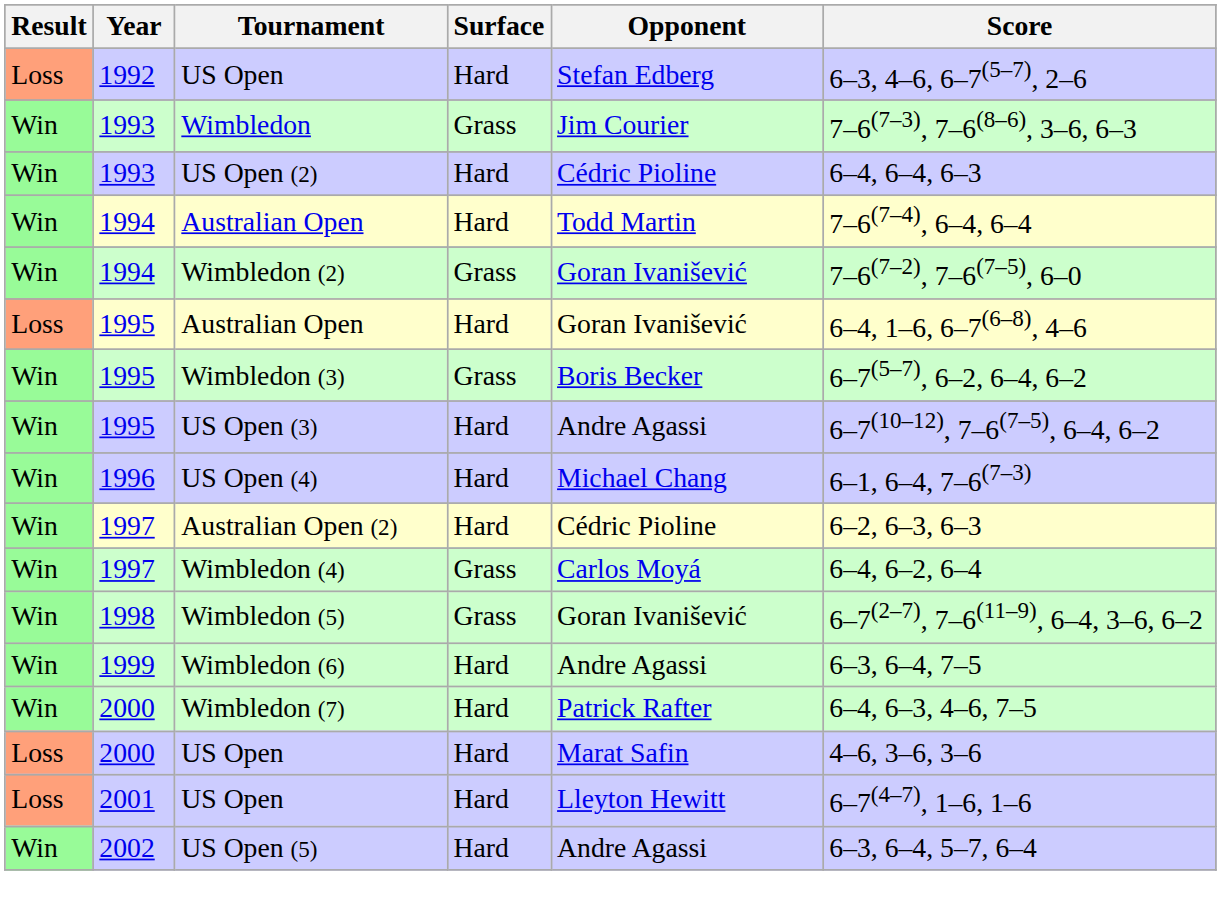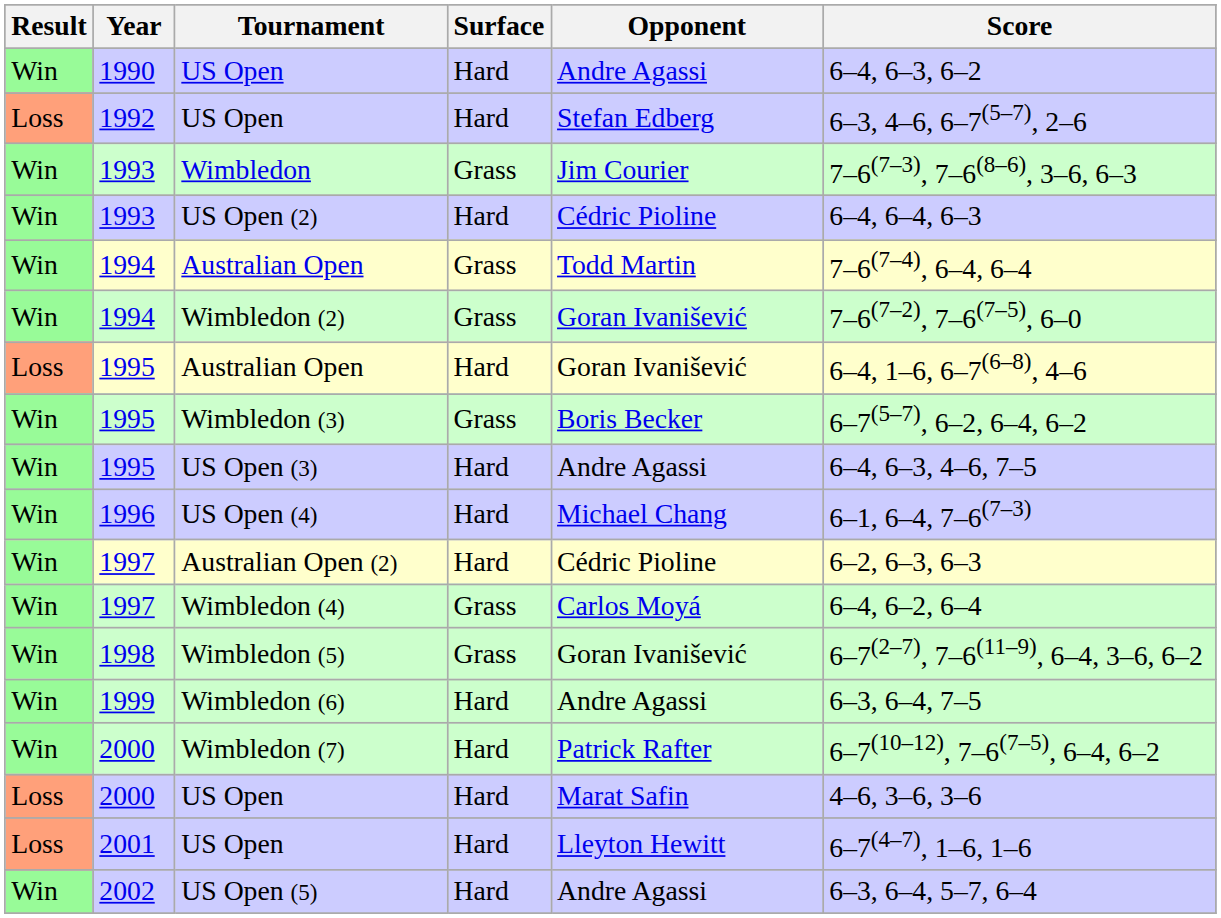+ row: Win | 1990 | US Open | Hard | Andre Agassi | 6–4, 6–3, 6–2
1994 / Australian Open | Surface: Hard -> Grass
US Open (3) | Score: 6–7(10–12), 7–6(7–5), 6–4, 6–2 -> 6–4, 6–3, 4–6, 7–5
Wimbledon (7) | Score: 6–4, 6–3, 4–6, 7–5 -> 6–7(10–12), 7–6(7–5), 6–4, 6–2
